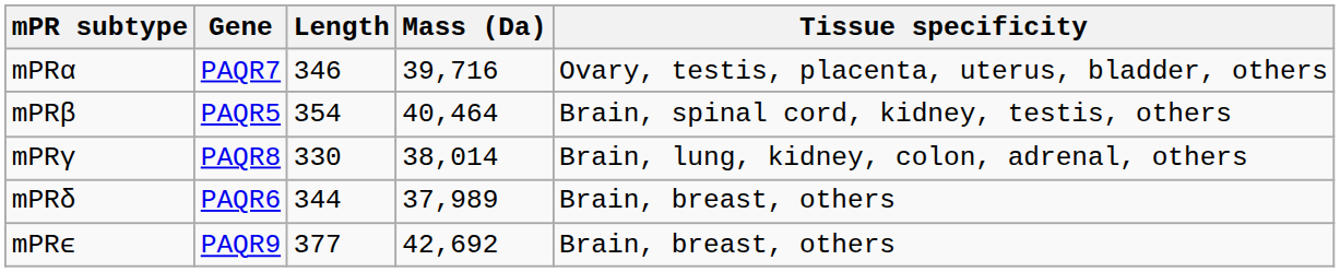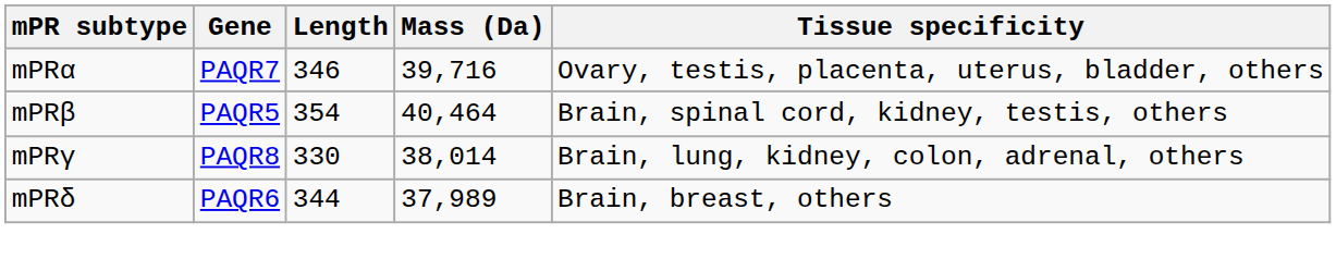- row: mPRϵ | PAQR9 | 377 | 42,692 | Brain, breast, others
